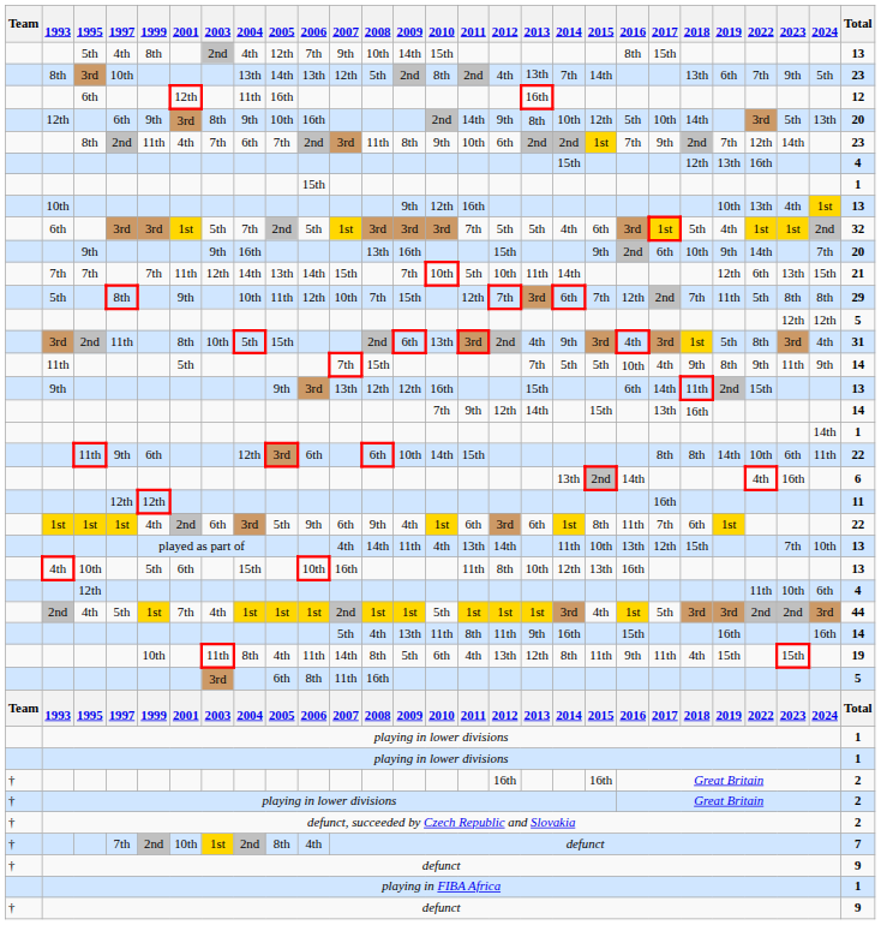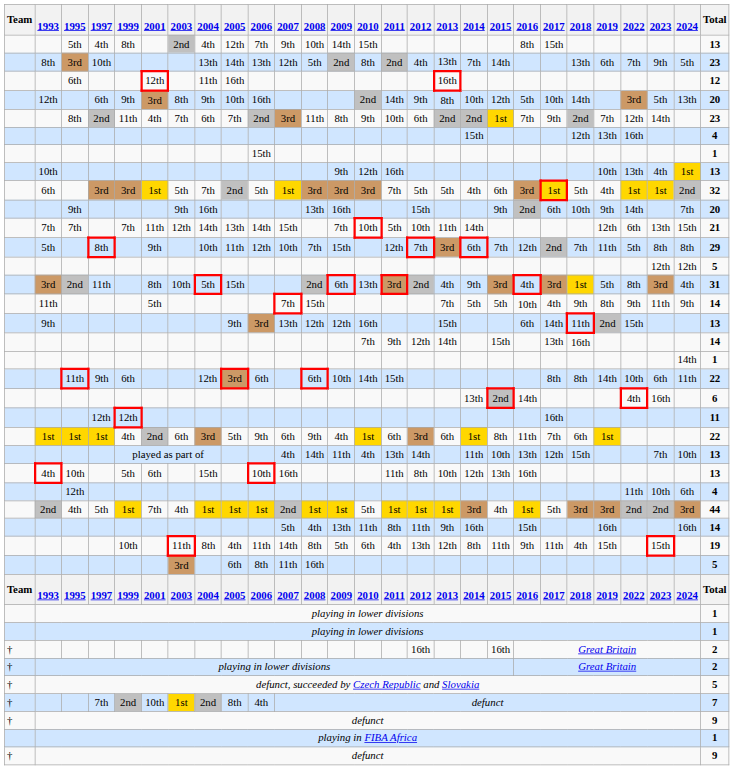defunct, succeeded by Czech Republic and Slovakia | Total: 2 -> 5
